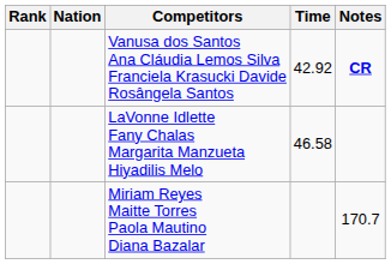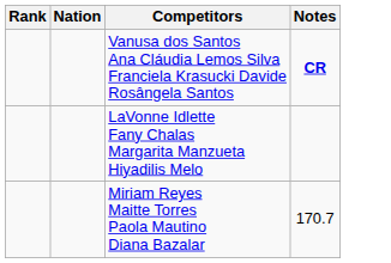- column: Time | 42.92 | 46.58
